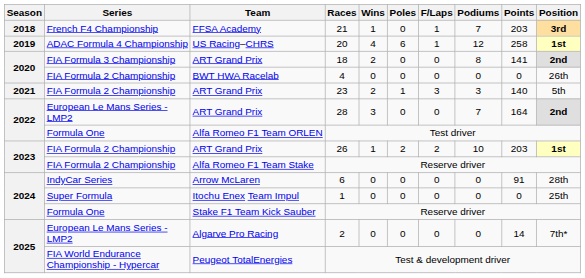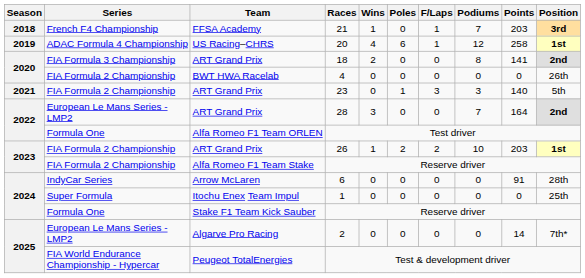23 | Wins: 2 -> 0
